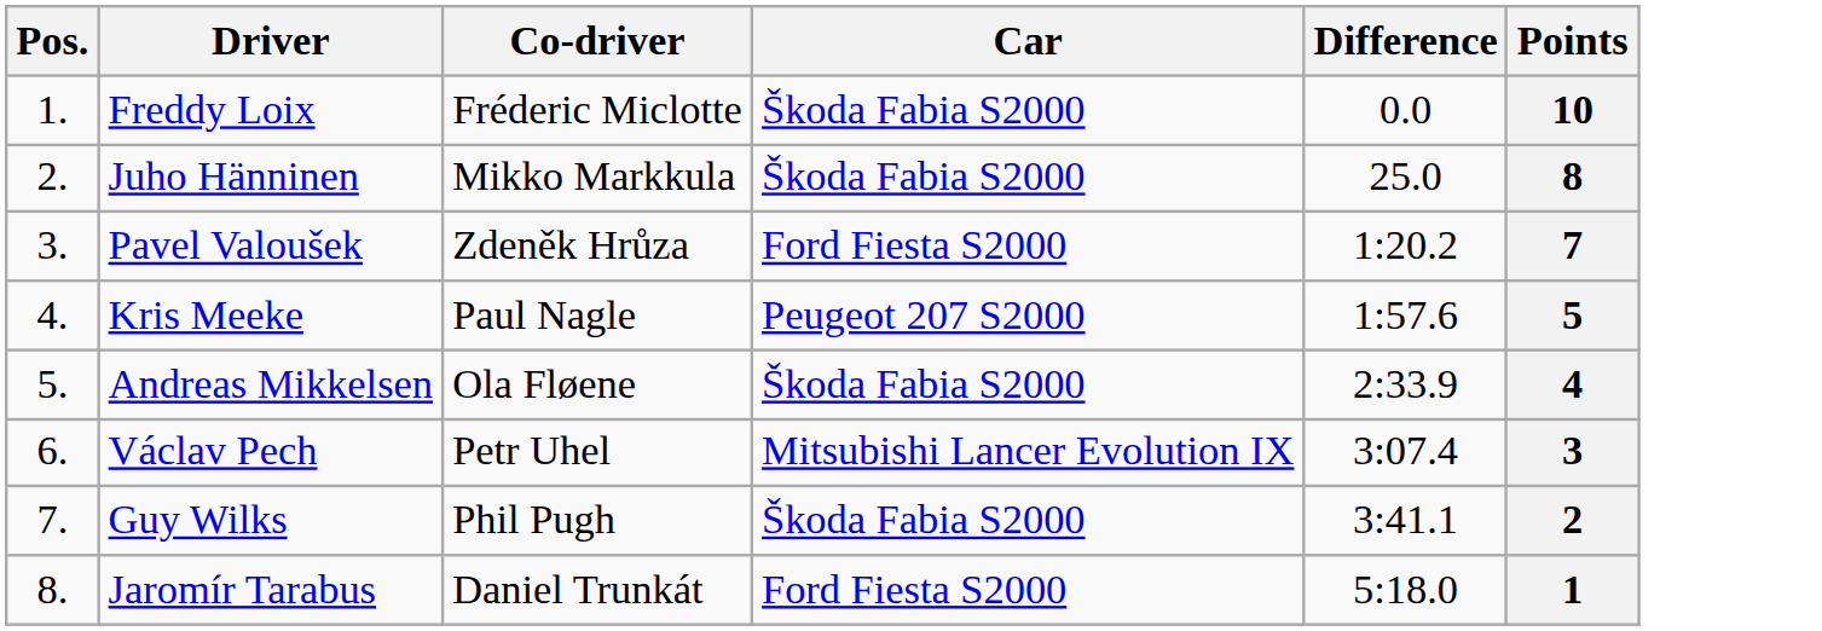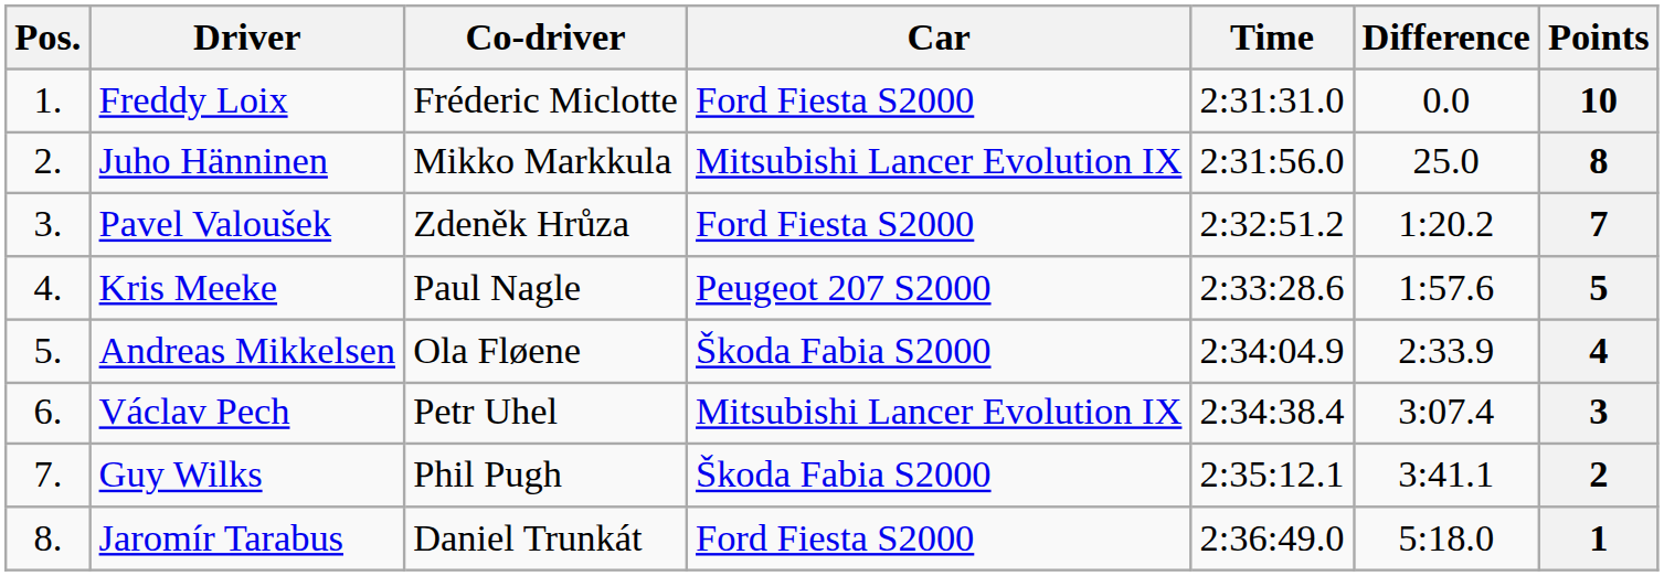+ column: Time | 2:31:31.0 | 2:31:56.0 | 2:32:51.2 | 2:33:28.6 | 2:34:04.9 | 2:34:38.4 | 2:35:12.1 | 2:36:49.0
Freddy Loix | Car: Škoda Fabia S2000 -> Ford Fiesta S2000
Juho Hänninen | Car: Škoda Fabia S2000 -> Mitsubishi Lancer Evolution IX
